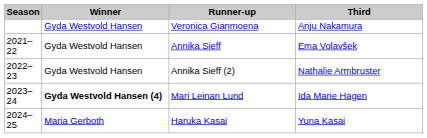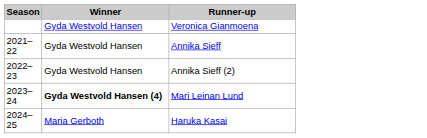- column: Third | Anju Nakamura | Ema Volavšek | Nathalie Armbruster | Ida Marie Hagen | Yuna Kasai
